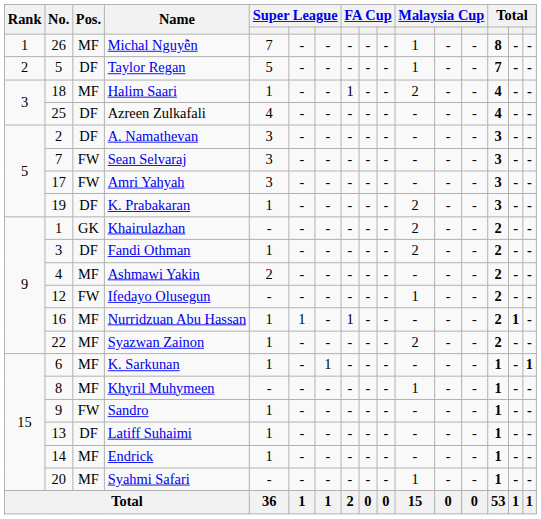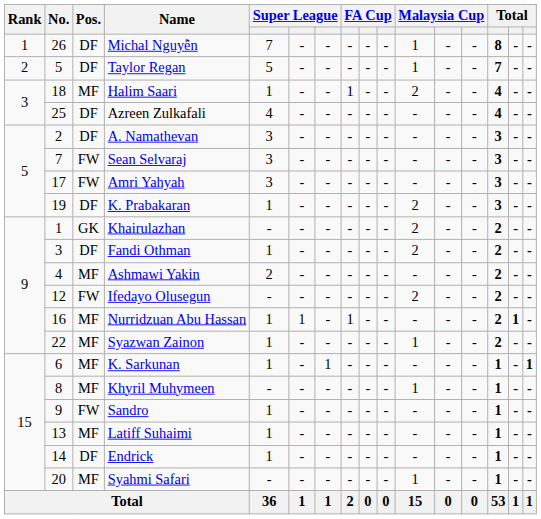Michal Nguyễn | Pos.: MF -> DF
Ifedayo Olusegun | column 11: 1 -> 2
Syazwan Zainon | column 11: 2 -> 1
Latiff Suhaimi | Pos.: DF -> MF
Endrick | Pos.: MF -> DF
